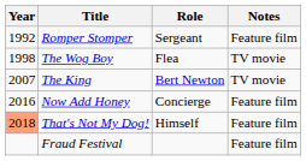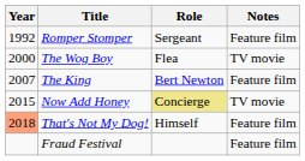The Wog Boy | Year: 1998 -> 2000
The King | Notes: TV movie -> Feature film
Now Add Honey | Year: 2016 -> 2015
Now Add Honey | Role: no background -> khaki background
Now Add Honey | Notes: Feature film -> TV movie
